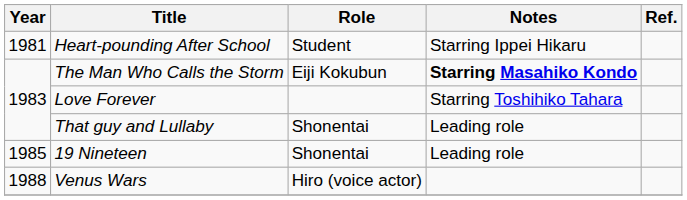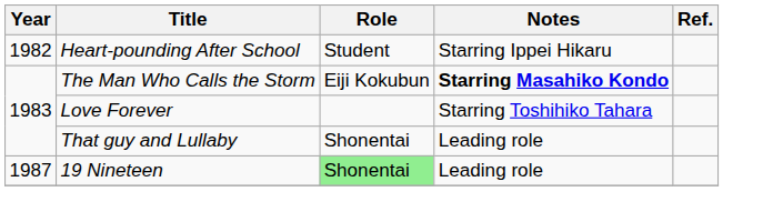Heart-pounding After School | Year: 1981 -> 1982
19 Nineteen | Year: 1985 -> 1987
19 Nineteen | Role: no background -> lightgreen background
- row: 1988 | Venus Wars | Hiro (voice actor)
